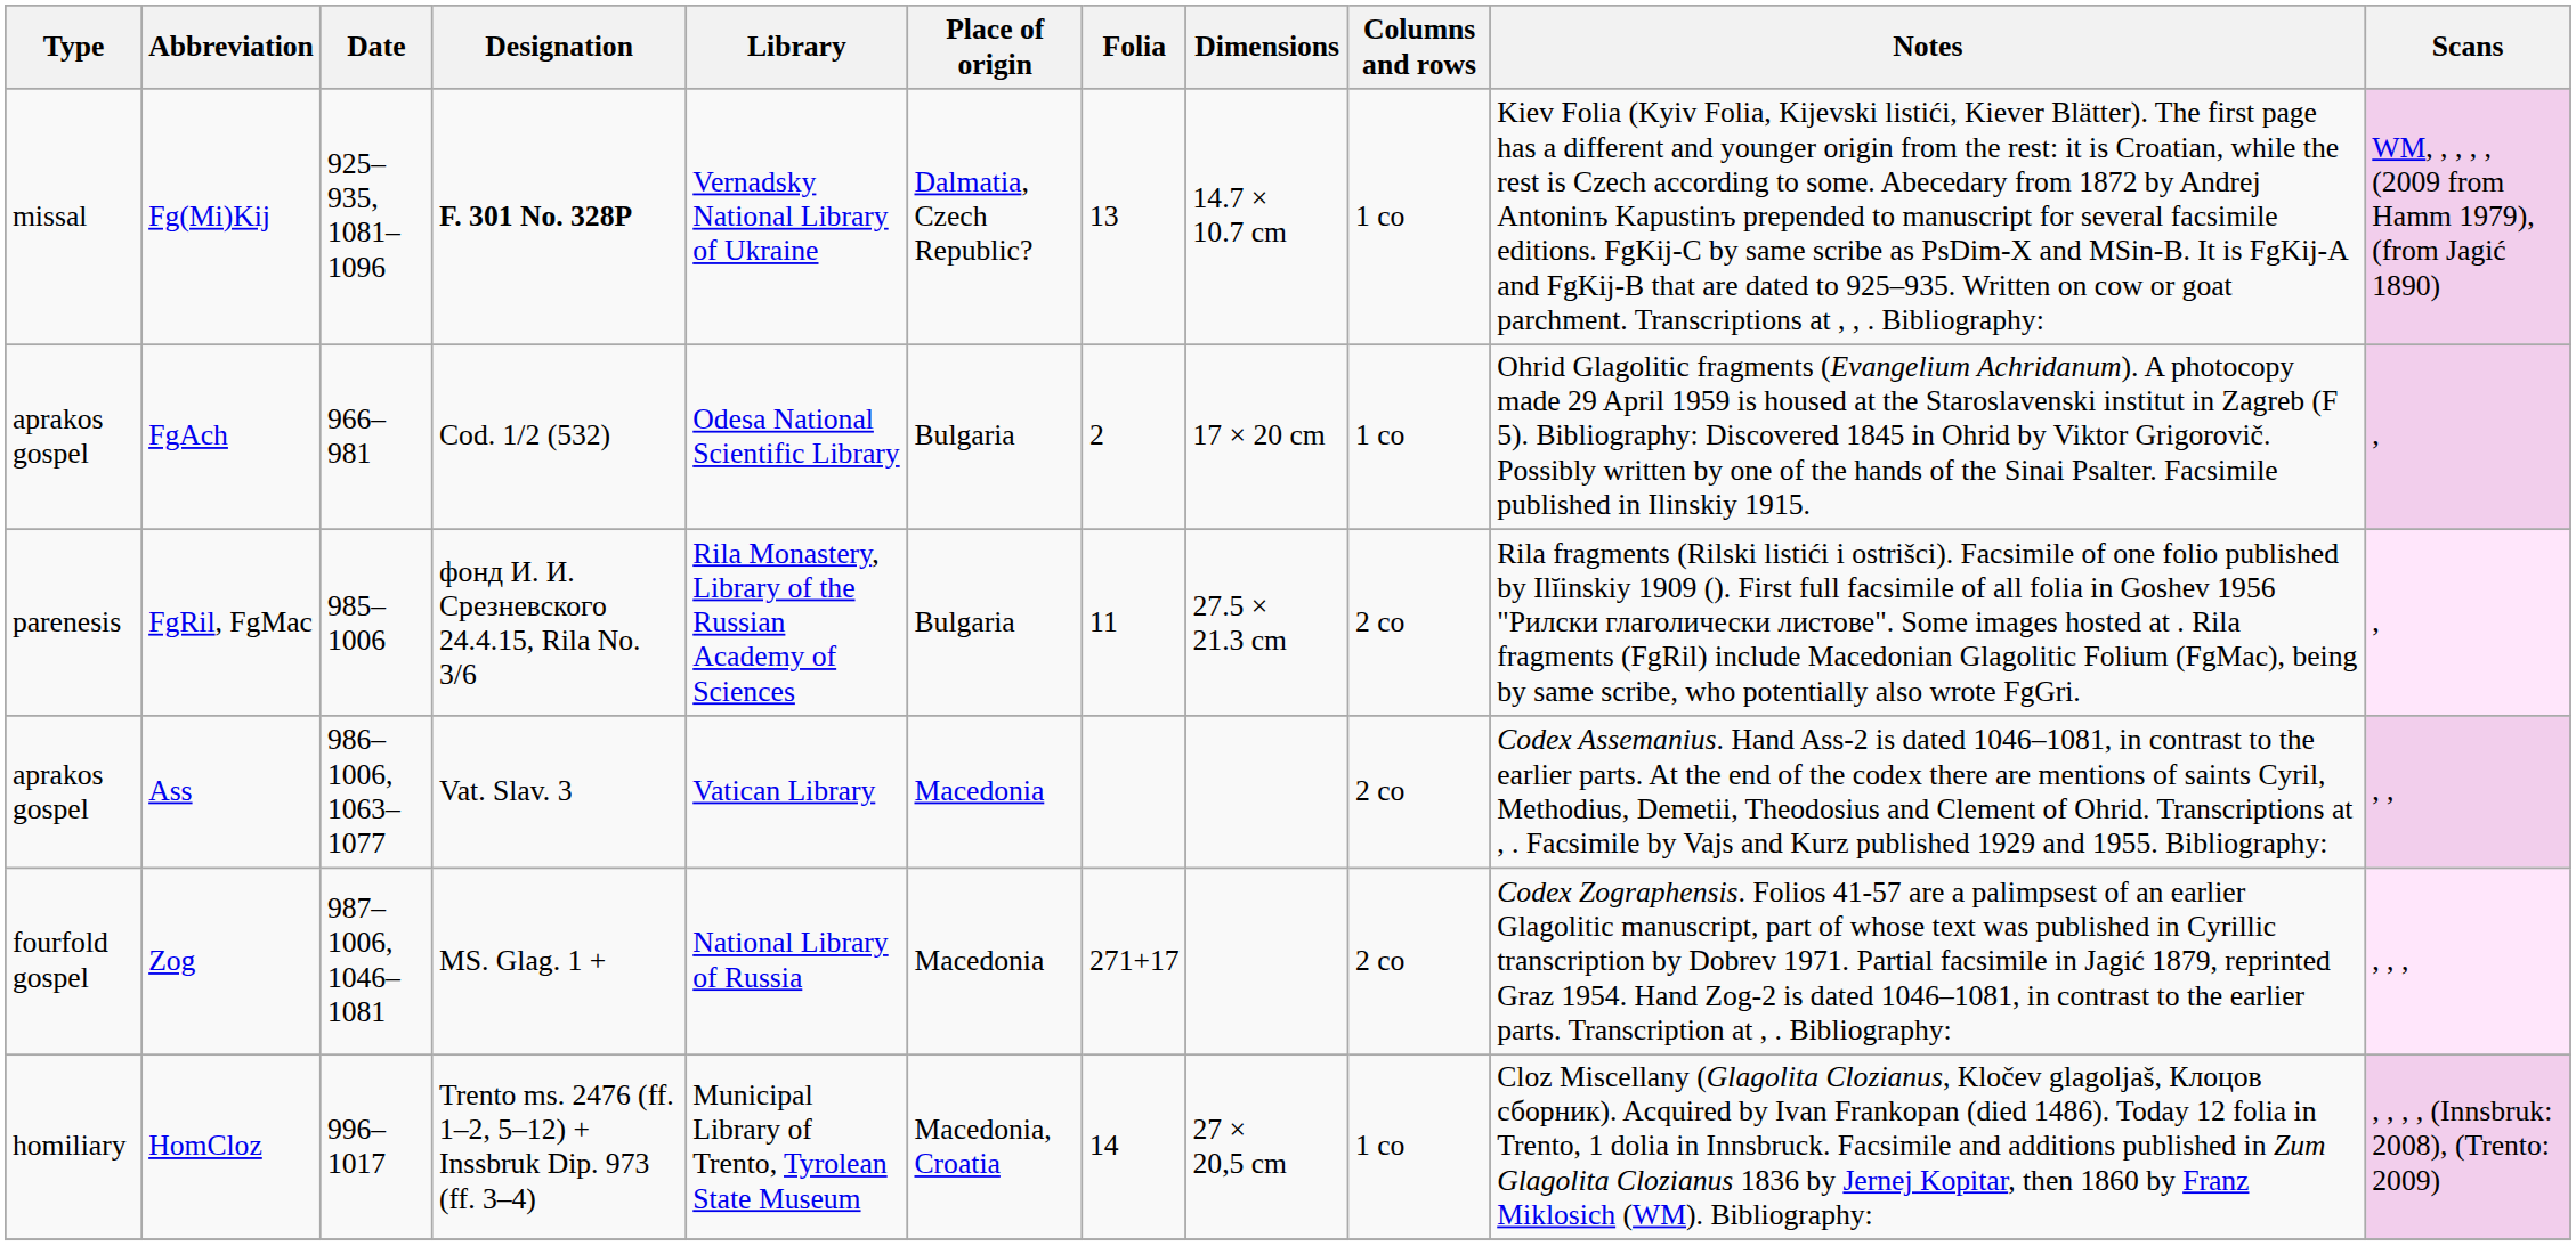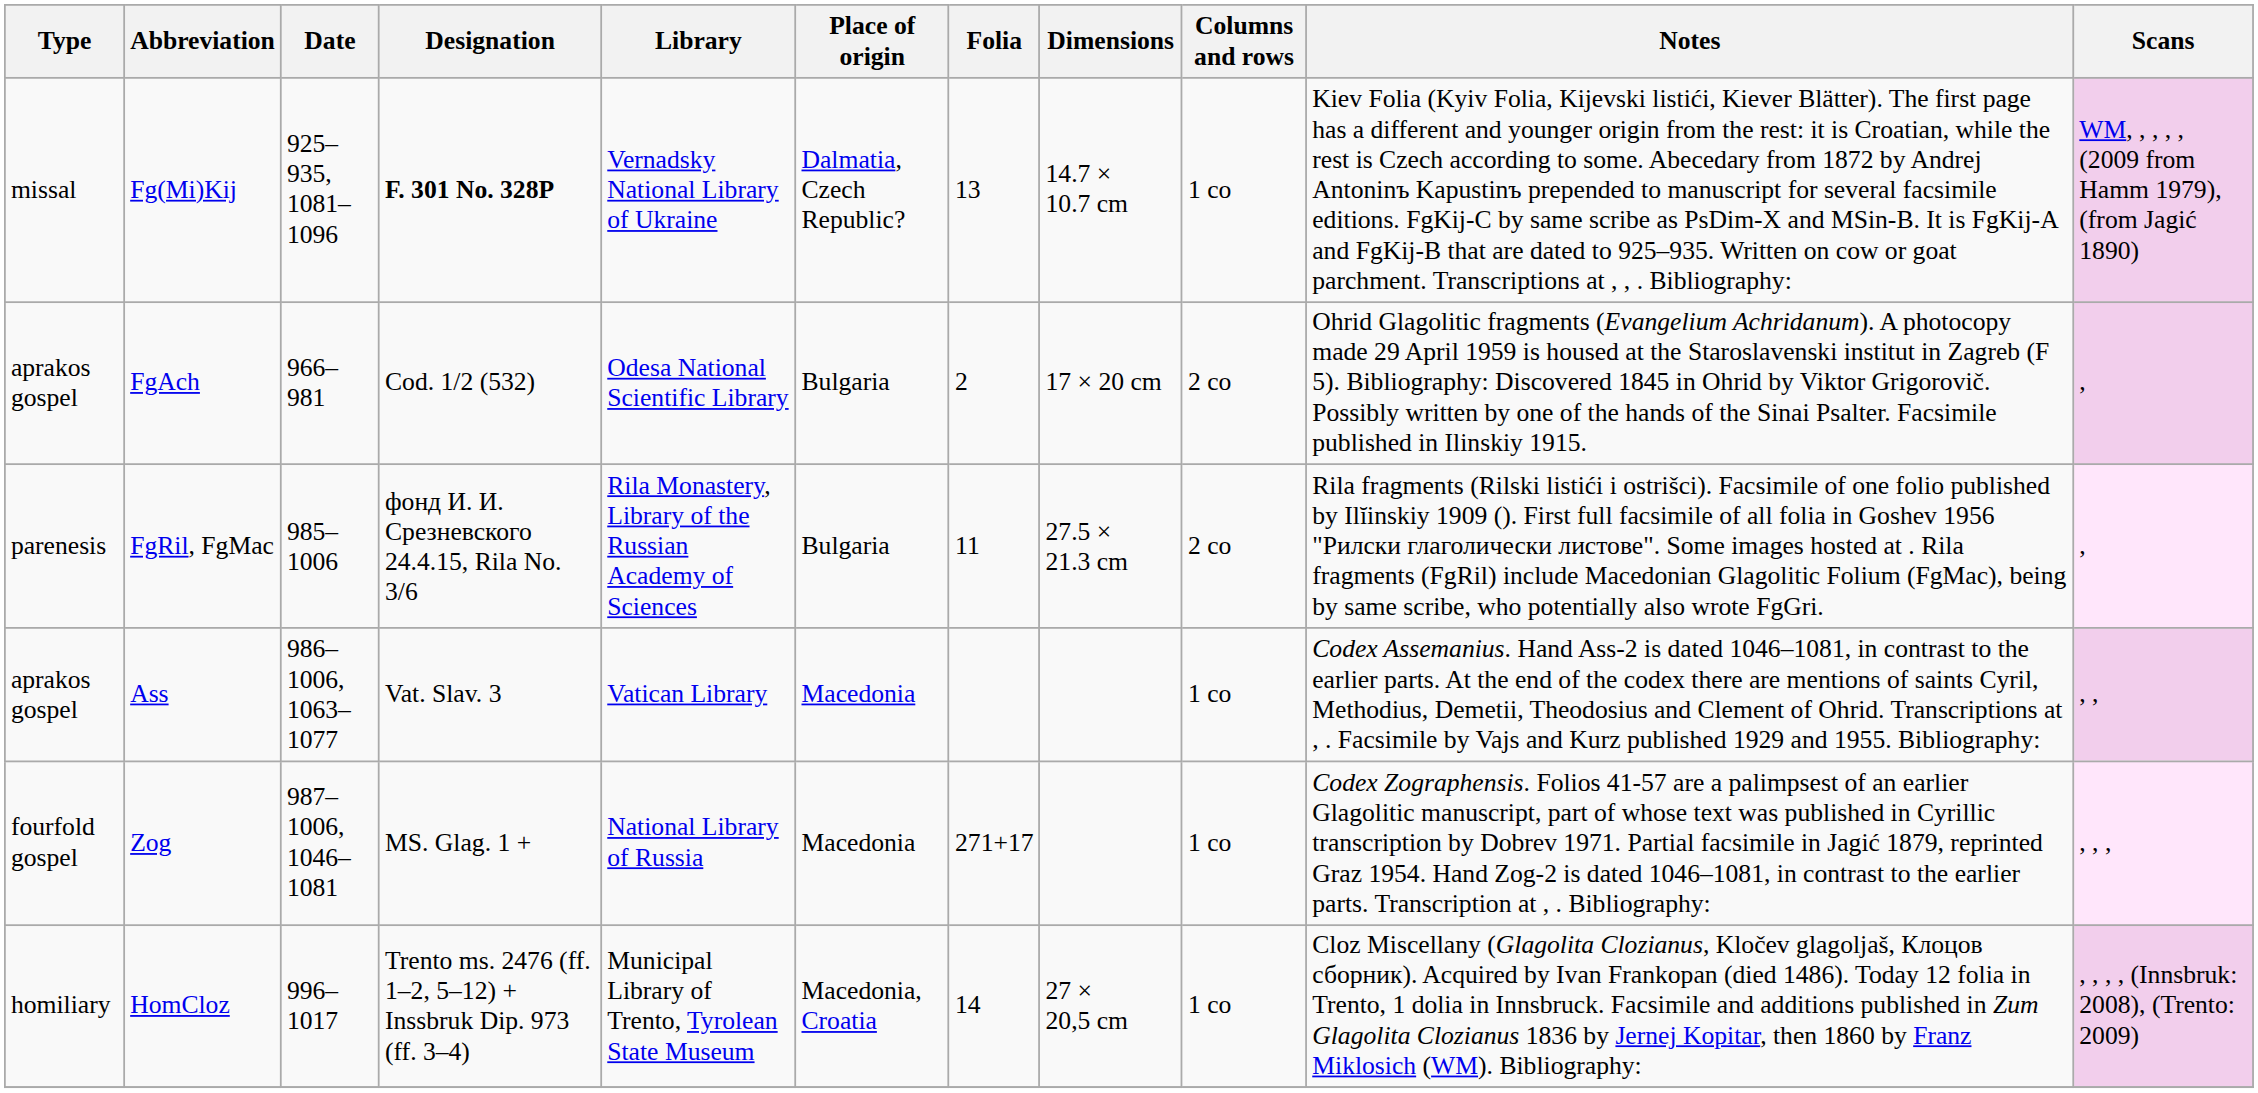FgAch | Columns and rows: 1 co -> 2 co
Ass | Columns and rows: 2 co -> 1 co
Zog | Columns and rows: 2 co -> 1 co
